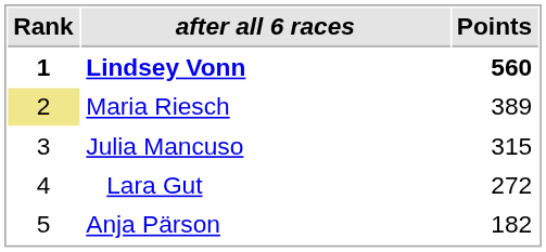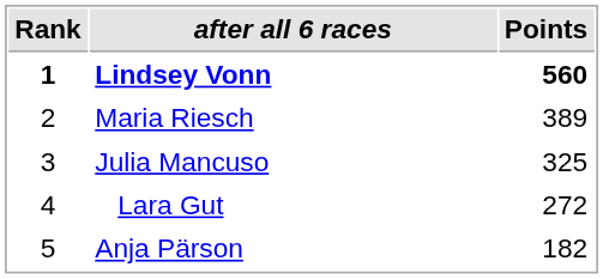Maria Riesch | Rank: khaki background -> no background
Julia Mancuso | Points: 315 -> 325
